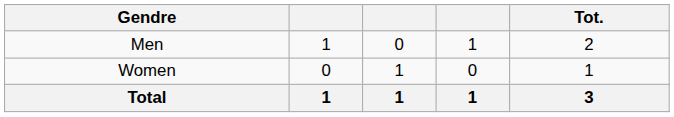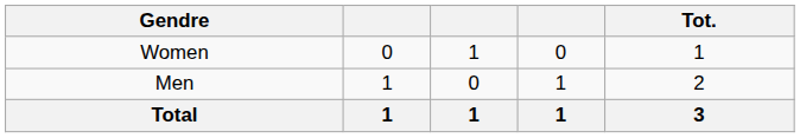rows swapped: Men <-> Women
